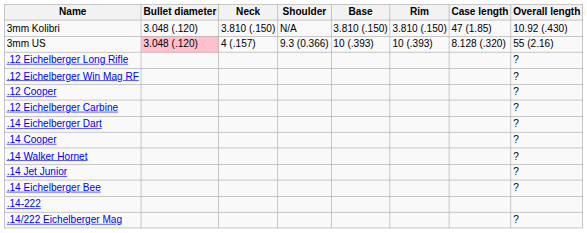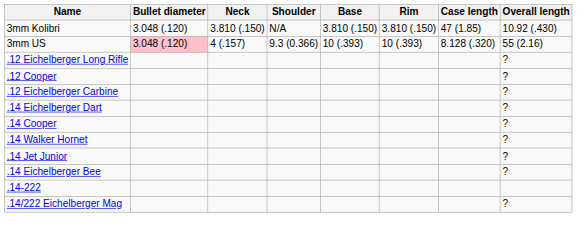- row: .12 Eichelberger Win Mag RF | ?
